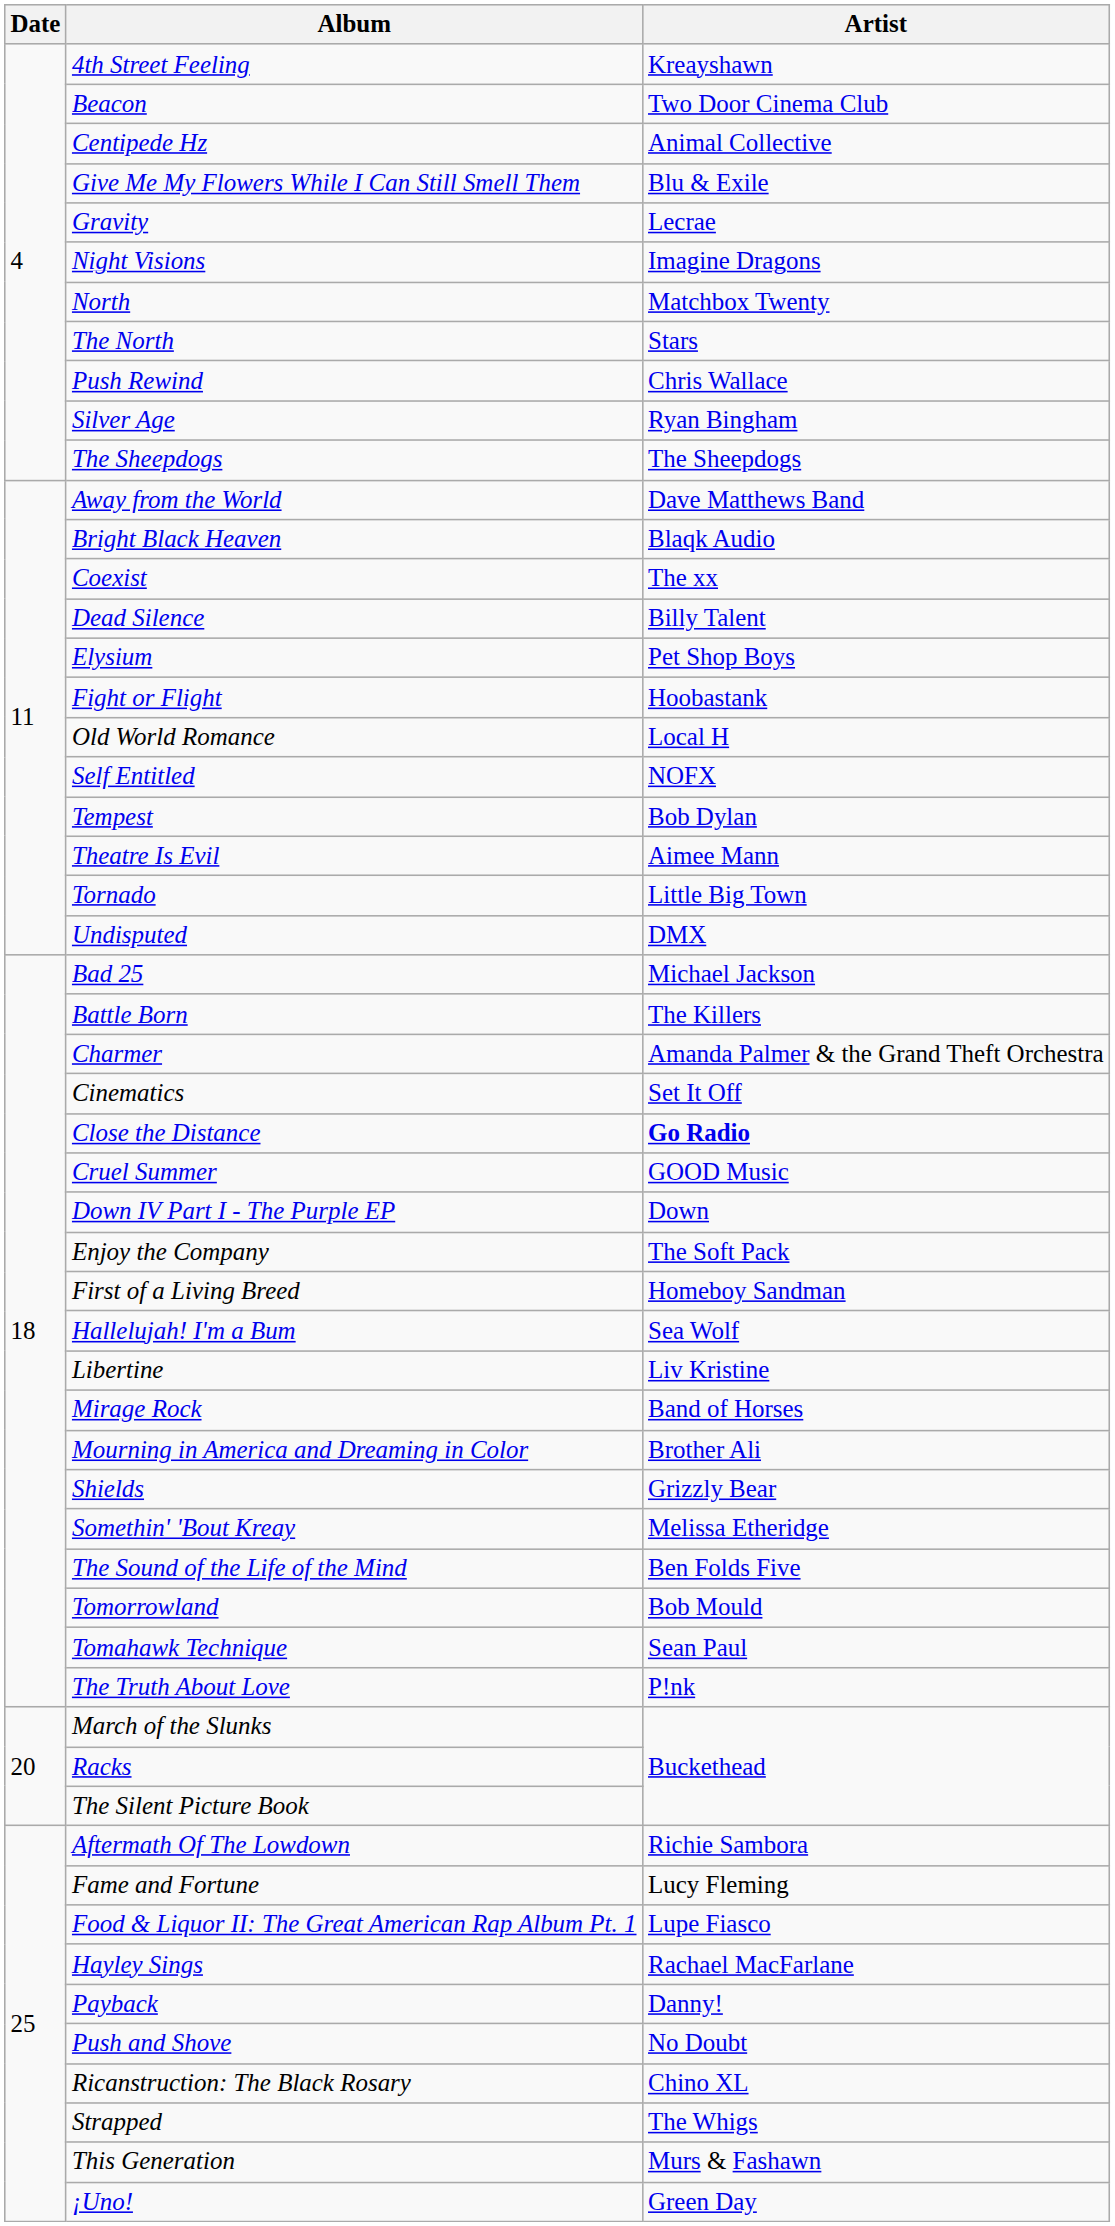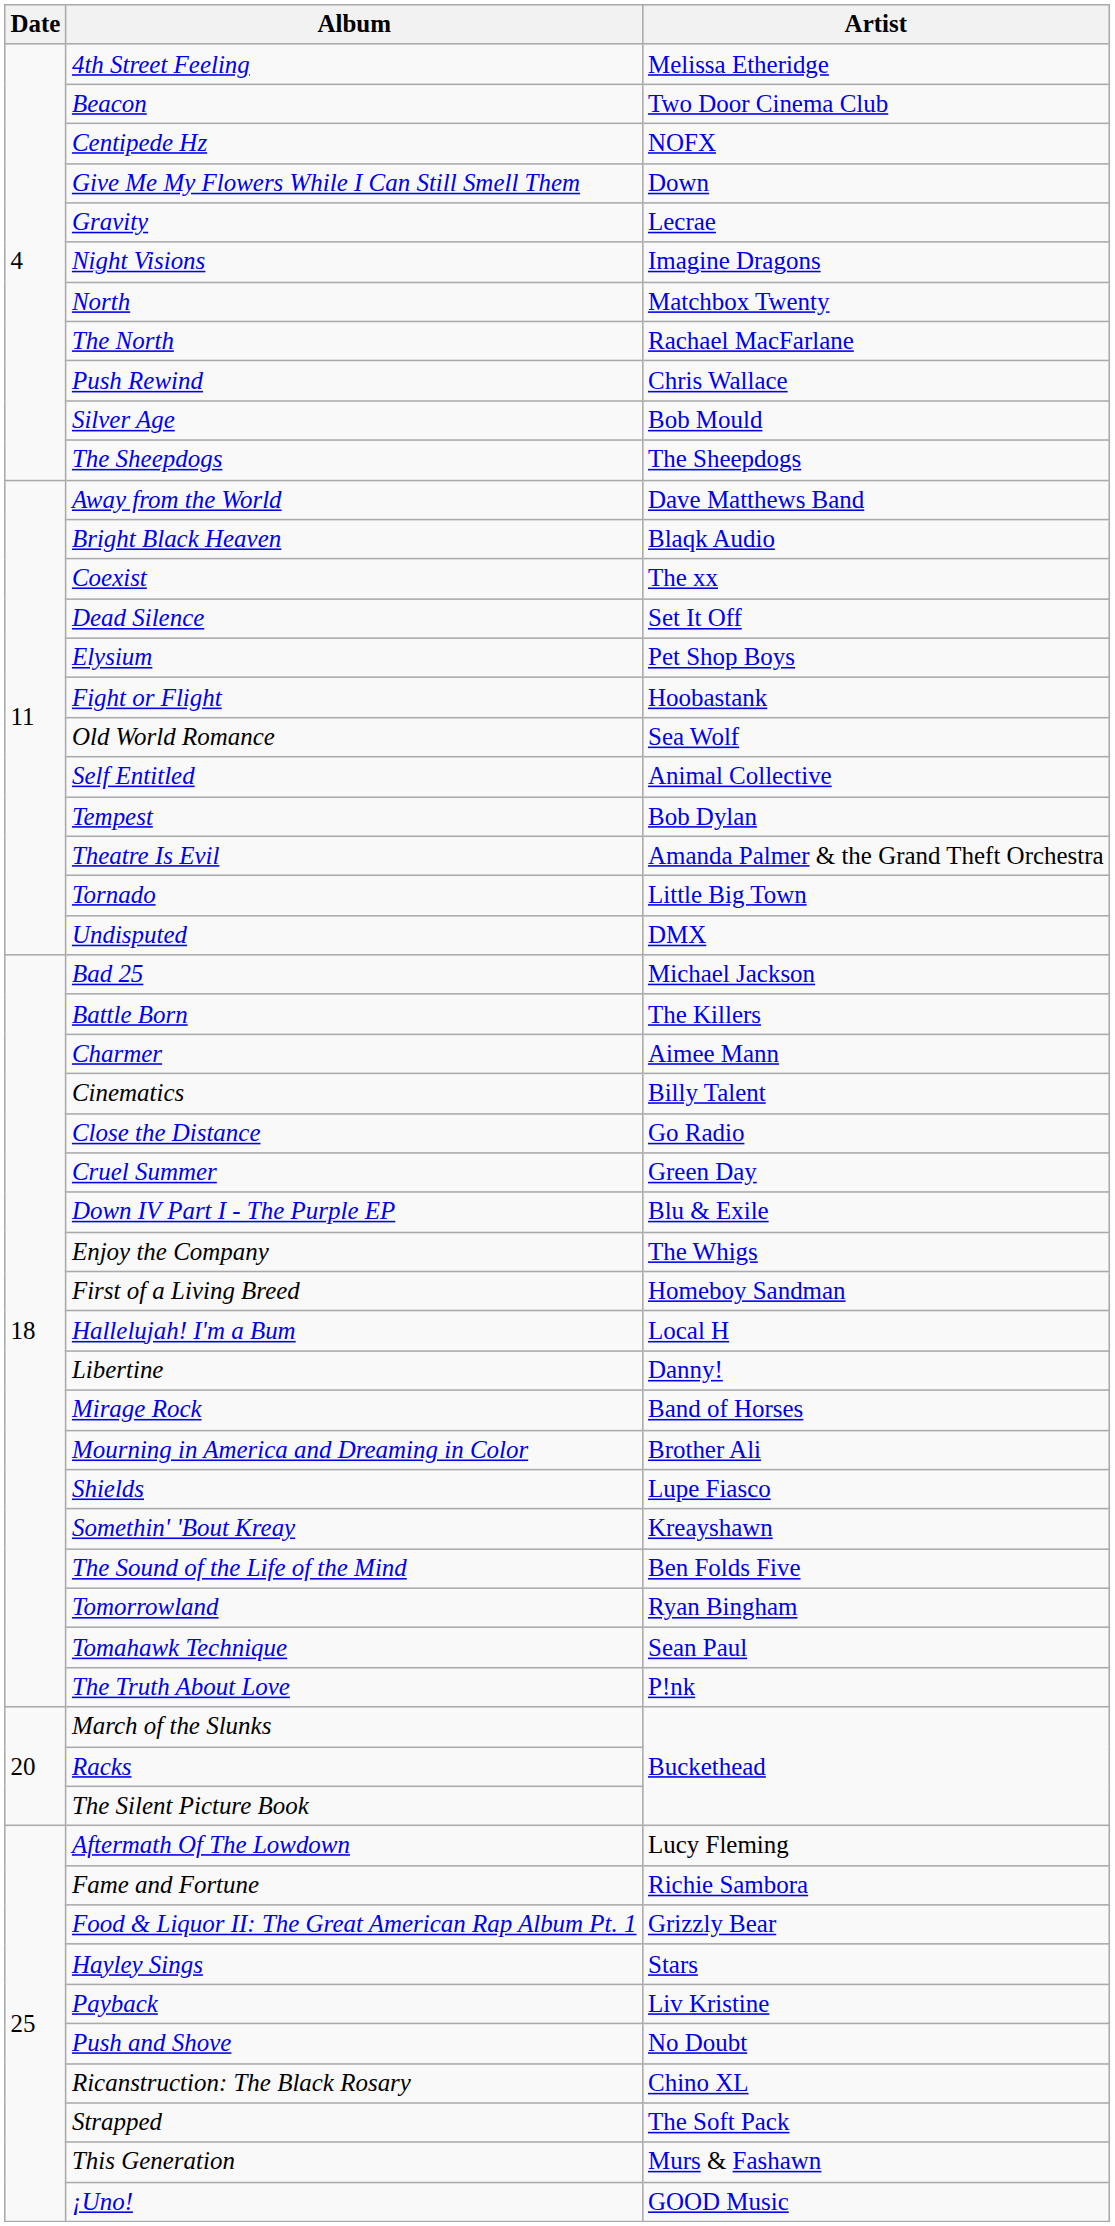4th Street Feeling | Artist: Kreayshawn -> Melissa Etheridge
Centipede Hz | Artist: Animal Collective -> NOFX
Give Me My Flowers While I Can Still Smell Them | Artist: Blu & Exile -> Down
The North | Artist: Stars -> Rachael MacFarlane
Silver Age | Artist: Ryan Bingham -> Bob Mould
Dead Silence | Artist: Billy Talent -> Set It Off
Old World Romance | Artist: Local H -> Sea Wolf
Self Entitled | Artist: NOFX -> Animal Collective
Theatre Is Evil | Artist: Aimee Mann -> Amanda Palmer & the Grand Theft Orchestra
Charmer | Artist: Amanda Palmer & the Grand Theft Orchestra -> Aimee Mann
Cinematics | Artist: Set It Off -> Billy Talent
Close the Distance | Artist: bold -> normal
Cruel Summer | Artist: GOOD Music -> Green Day
Down IV Part I - The Purple EP | Artist: Down -> Blu & Exile
Enjoy the Company | Artist: The Soft Pack -> The Whigs
Hallelujah! I'm a Bum | Artist: Sea Wolf -> Local H
Libertine | Artist: Liv Kristine -> Danny!
Shields | Artist: Grizzly Bear -> Lupe Fiasco
Somethin' 'Bout Kreay | Artist: Melissa Etheridge -> Kreayshawn
Tomorrowland | Artist: Bob Mould -> Ryan Bingham
Aftermath Of The Lowdown | Artist: Richie Sambora -> Lucy Fleming
Fame and Fortune | Artist: Lucy Fleming -> Richie Sambora
Food & Liquor II: The Great American Rap Album Pt. 1 | Artist: Lupe Fiasco -> Grizzly Bear
Hayley Sings | Artist: Rachael MacFarlane -> Stars
Payback | Artist: Danny! -> Liv Kristine
Strapped | Artist: The Whigs -> The Soft Pack
¡Uno! | Artist: Green Day -> GOOD Music
